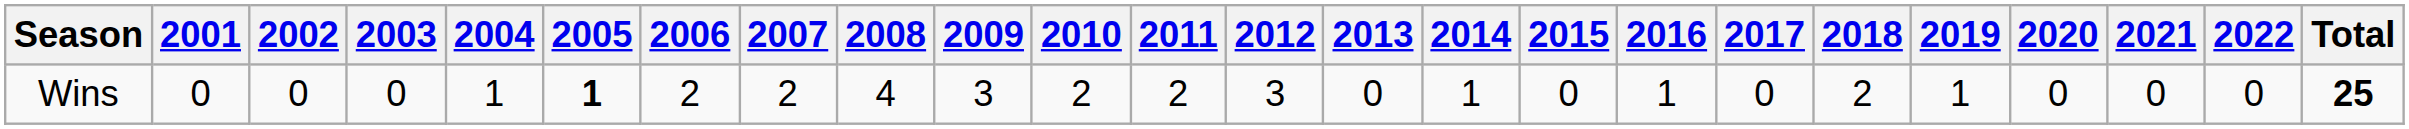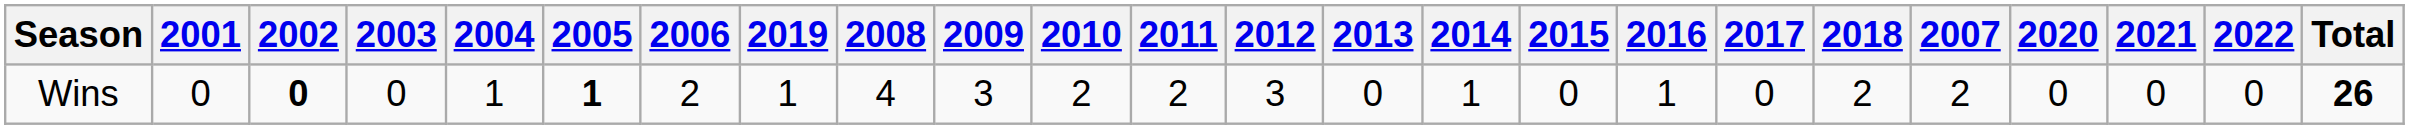columns swapped: 2007 <-> 2019
Wins | 2002: normal -> bold
Wins | Total: 25 -> 26
